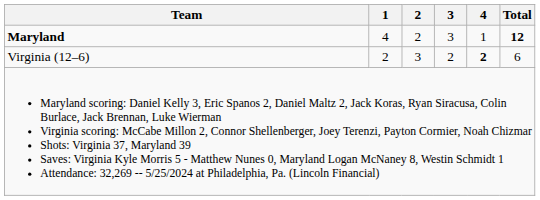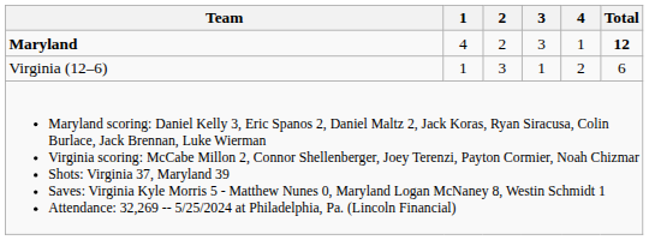Virginia (12–6) | 1: 2 -> 1
Virginia (12–6) | 3: 2 -> 1
Virginia (12–6) | 4: bold -> normal
